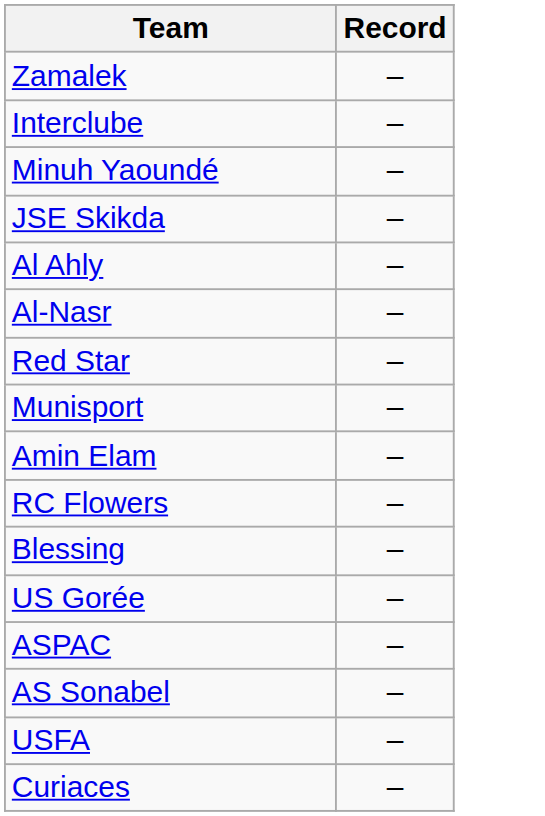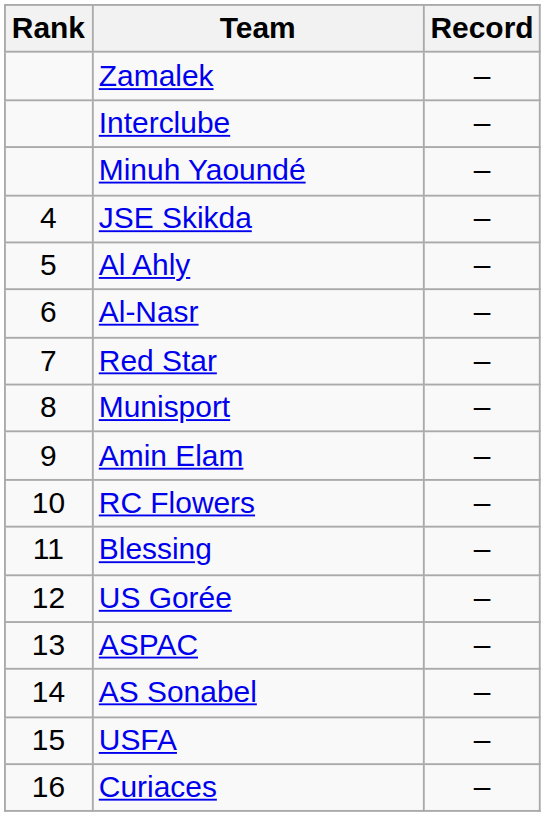+ column: Rank | 4 | 5 | 6 | 7 | 8 | 9 | 10 | 11 | 12 | 13 | 14 | 15 | 16
